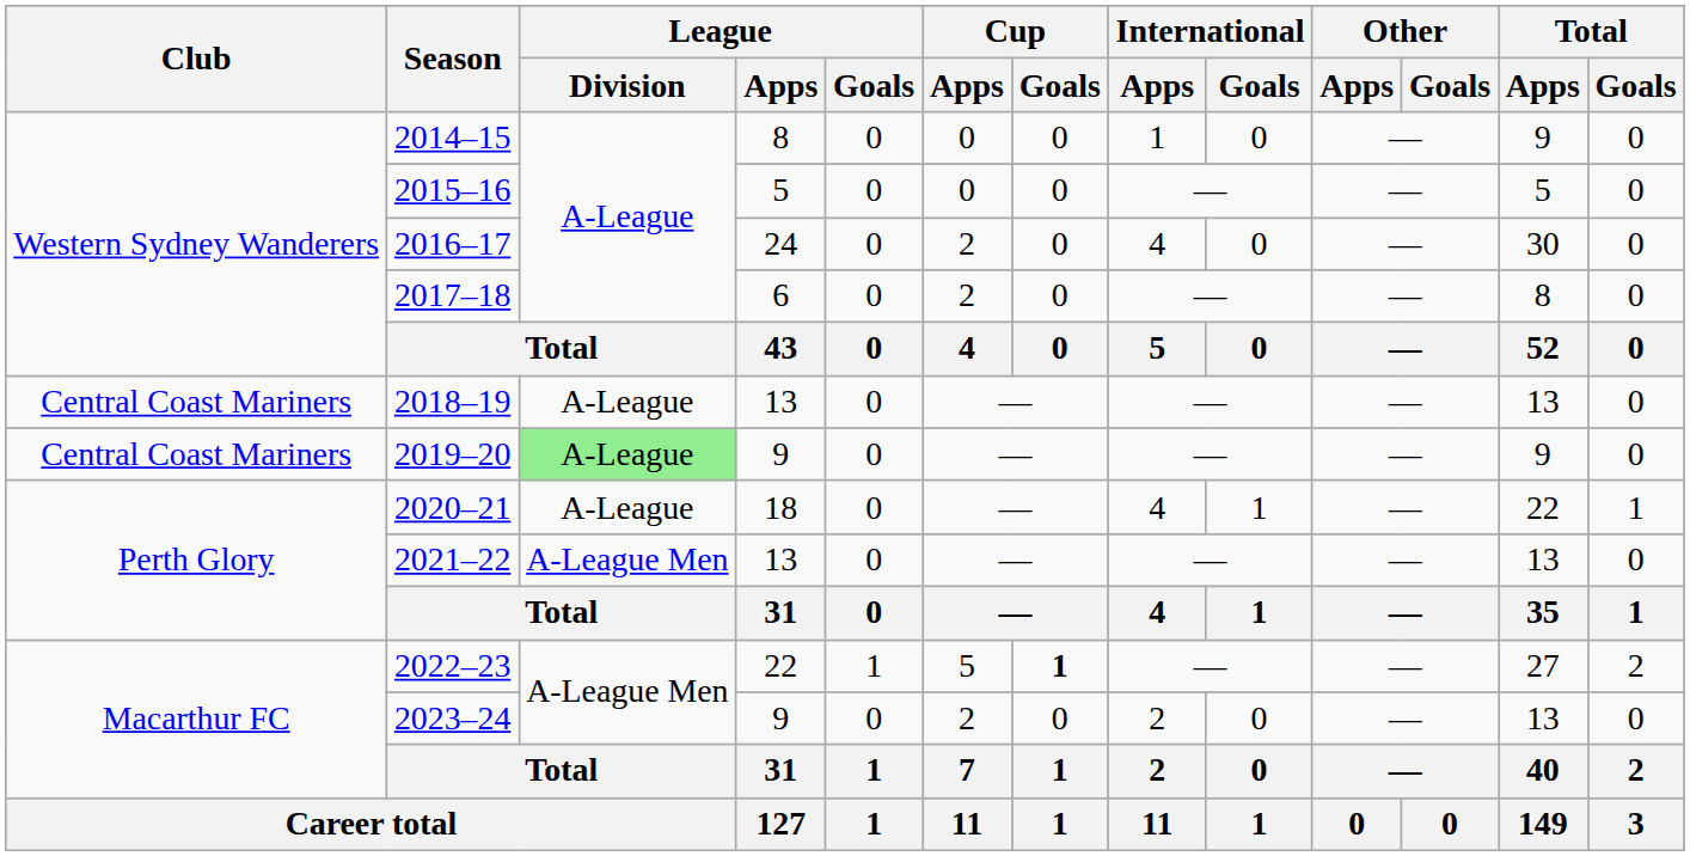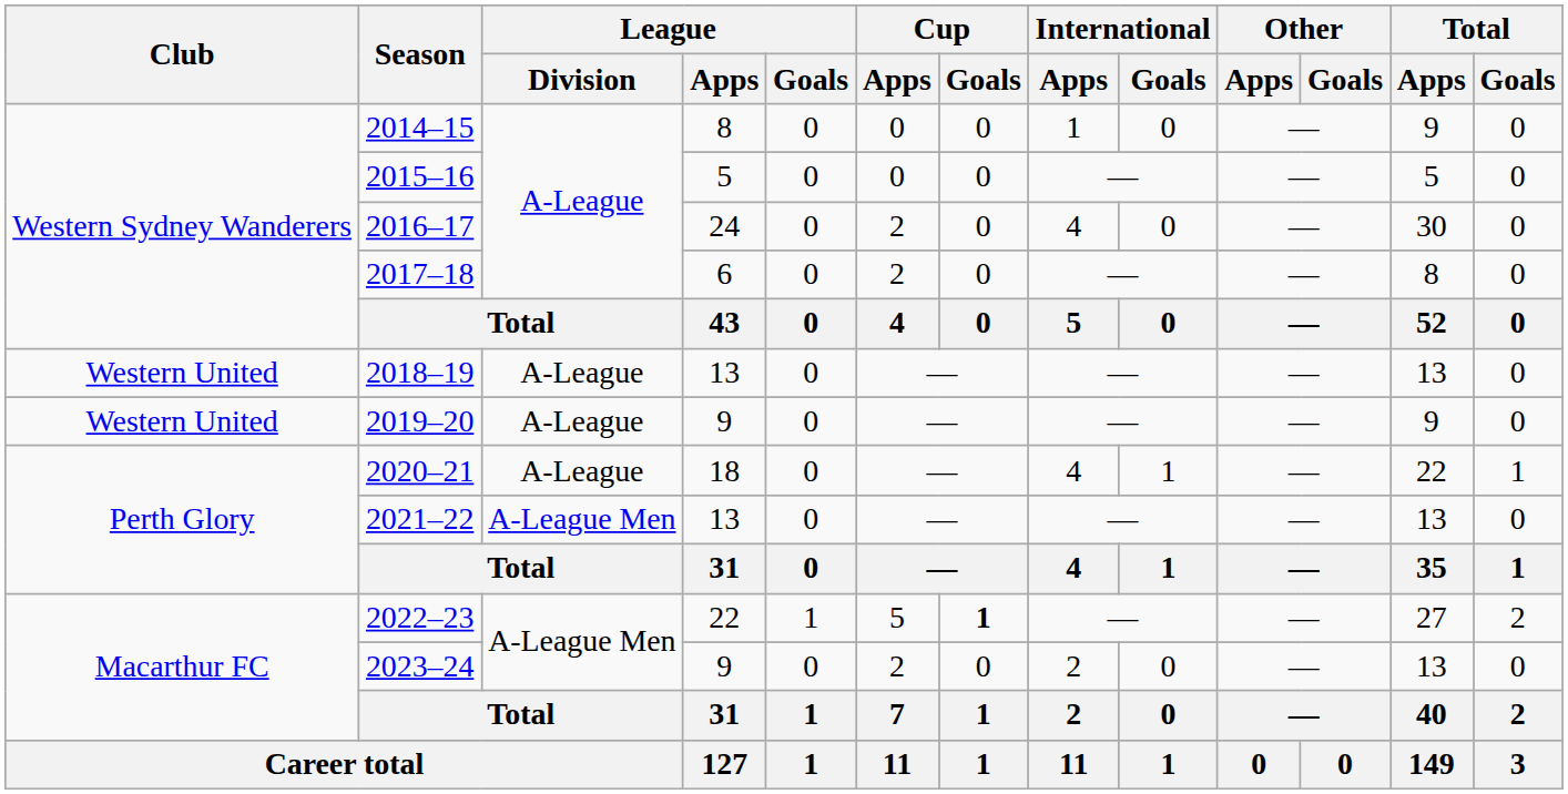2018–19 | Club: Central Coast Mariners -> Western United
2019–20 | Club: Central Coast Mariners -> Western United
2019–20 | League / Division: lightgreen background -> no background
